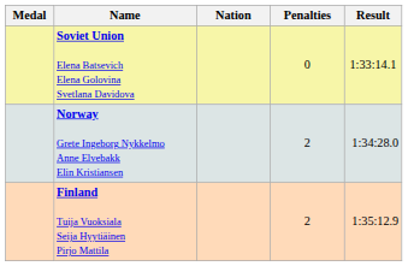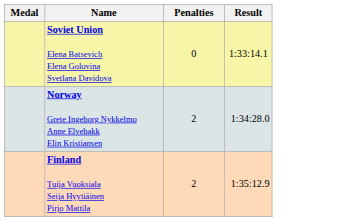- column: Nation
